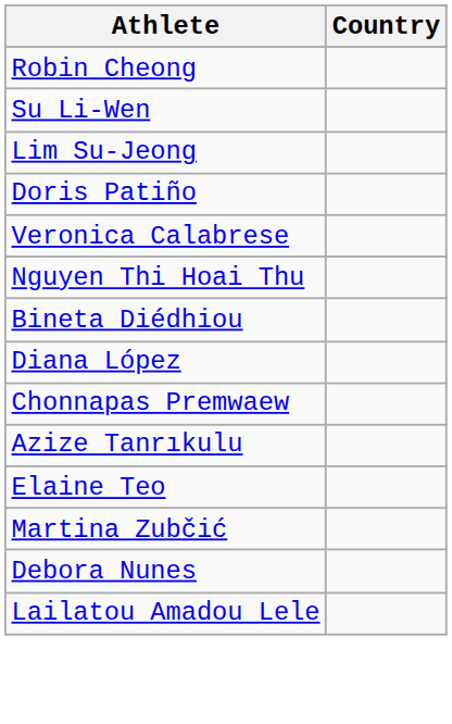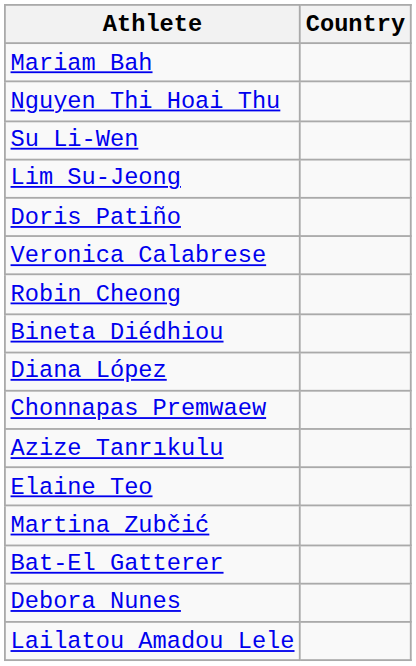+ row: Mariam Bah
rows swapped: Robin Cheong <-> Nguyen Thi Hoai Thu
+ row: Bat-El Gatterer
